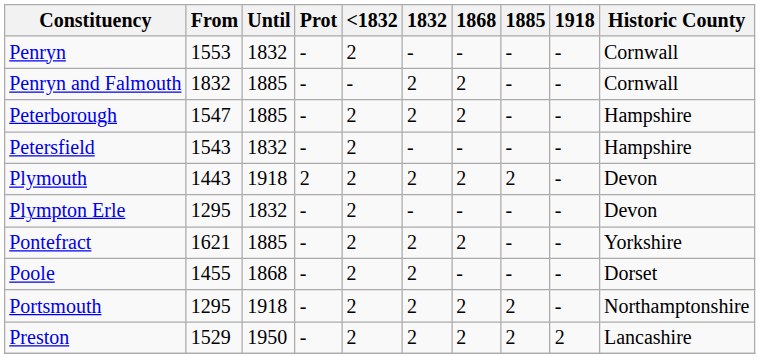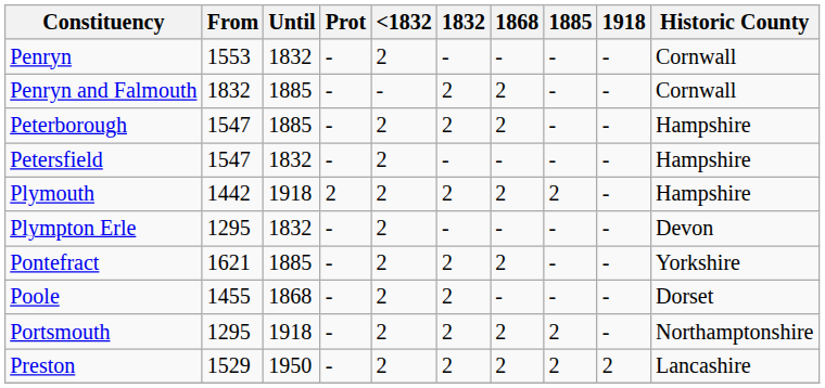Petersfield | From: 1543 -> 1547
Plymouth | From: 1443 -> 1442
Plymouth | Historic County: Devon -> Hampshire
